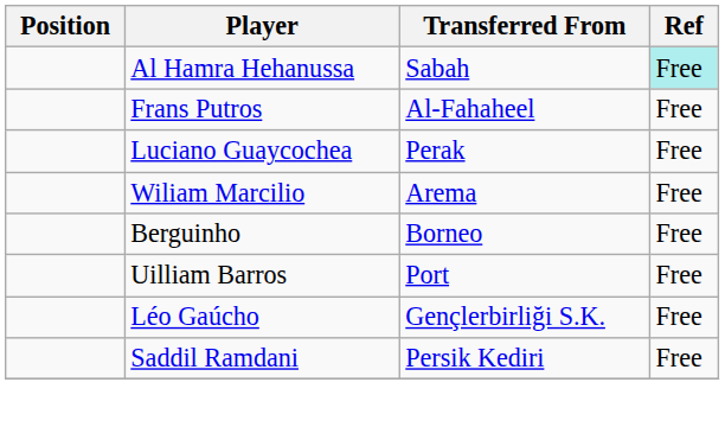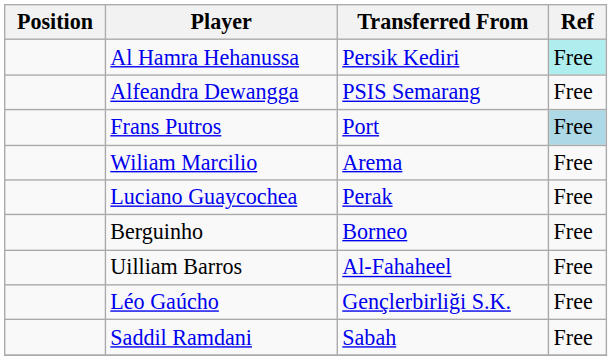Al Hamra Hehanussa | Transferred From: Sabah -> Persik Kediri
+ row: Alfeandra Dewangga | PSIS Semarang | Free
Frans Putros | Transferred From: Al-Fahaheel -> Port
Frans Putros | Ref: no background -> lightblue background
rows swapped: Luciano Guaycochea <-> Wiliam Marcilio
Uilliam Barros | Transferred From: Port -> Al-Fahaheel
Saddil Ramdani | Transferred From: Persik Kediri -> Sabah
